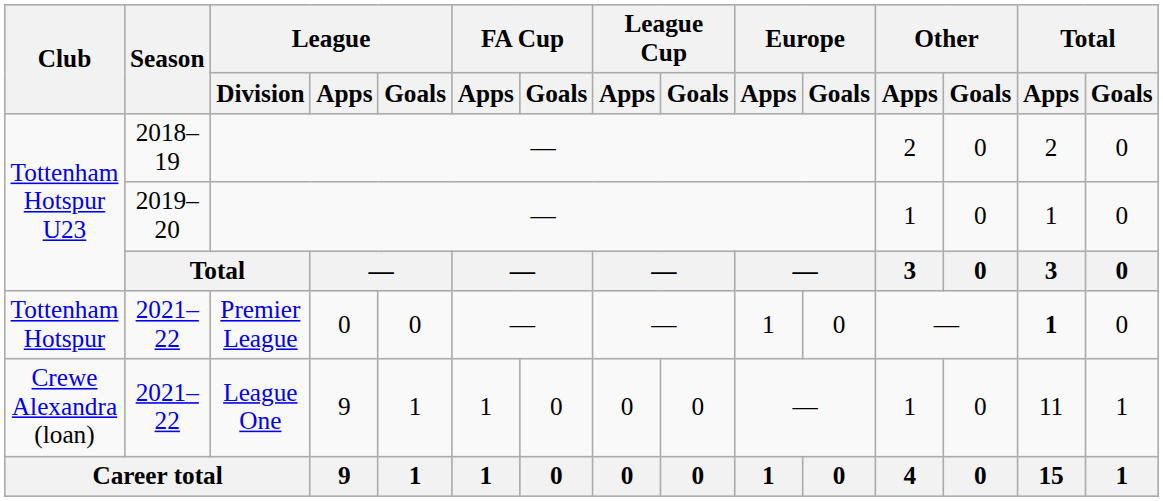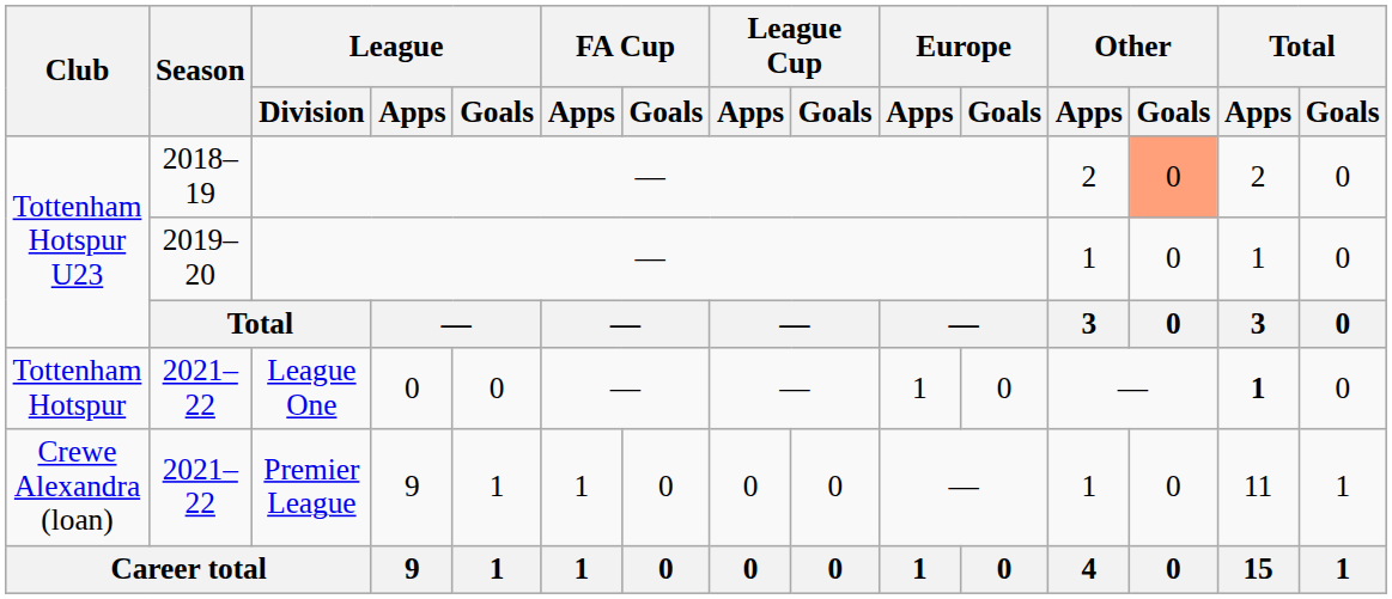Tottenham Hotspur U23 / 2018–19 | Other / Goals: no background -> lightsalmon background
Tottenham Hotspur | League / Division: Premier League -> League One
Crewe Alexandra (loan) | League / Division: League One -> Premier League
